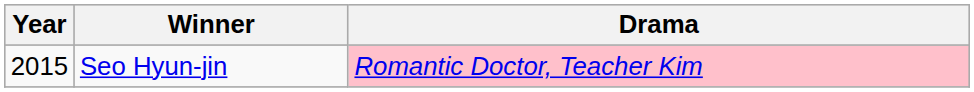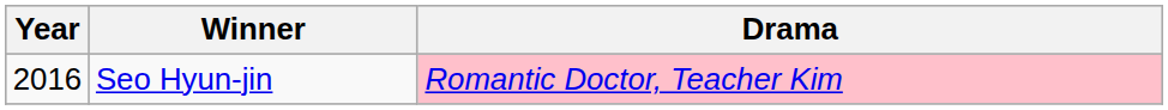Seo Hyun-jin | Year: 2015 -> 2016
